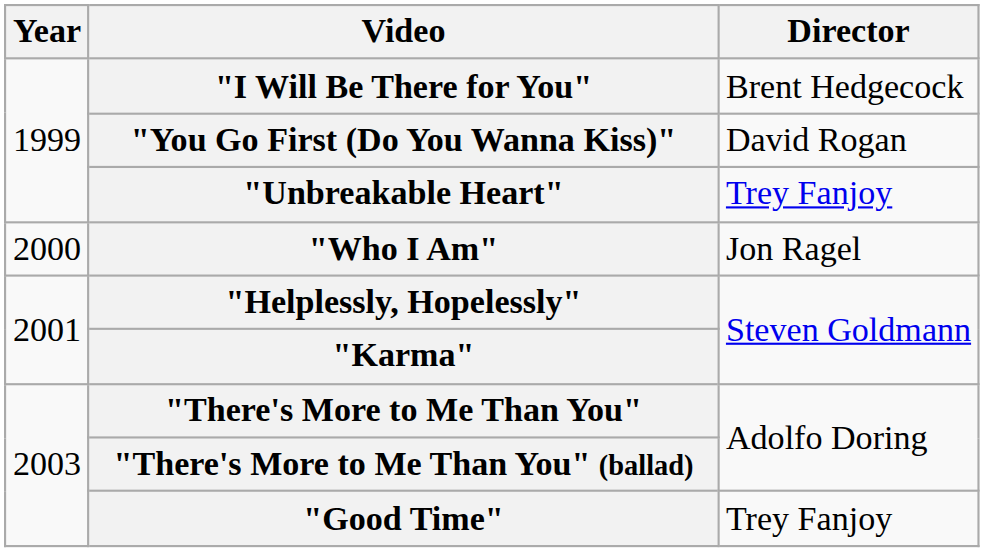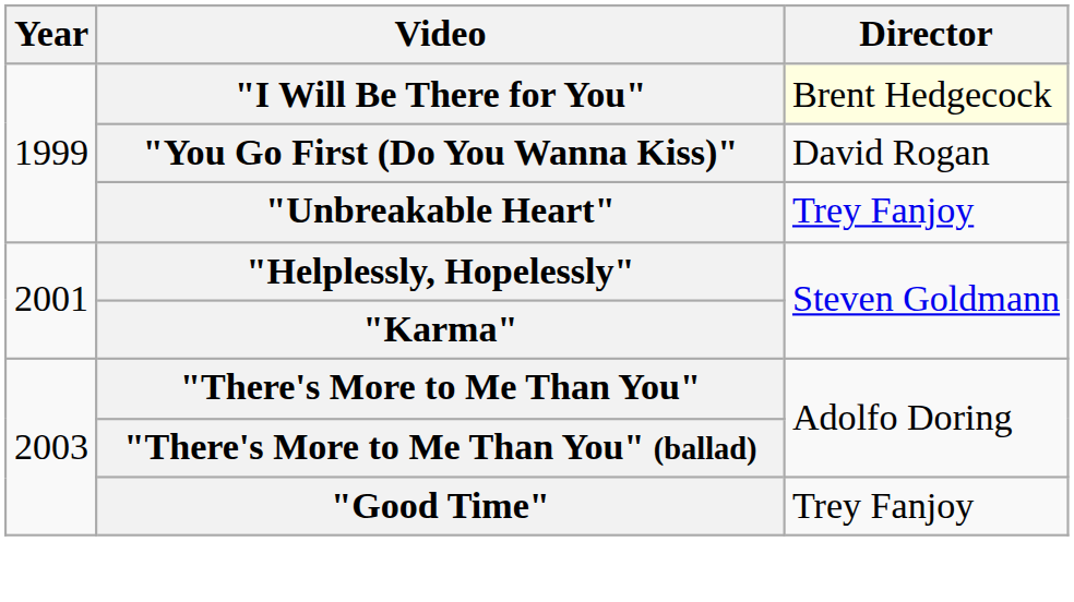"I Will Be There for You" | Director: no background -> lightyellow background
- row: 2000 | "Who I Am" | Jon Ragel
